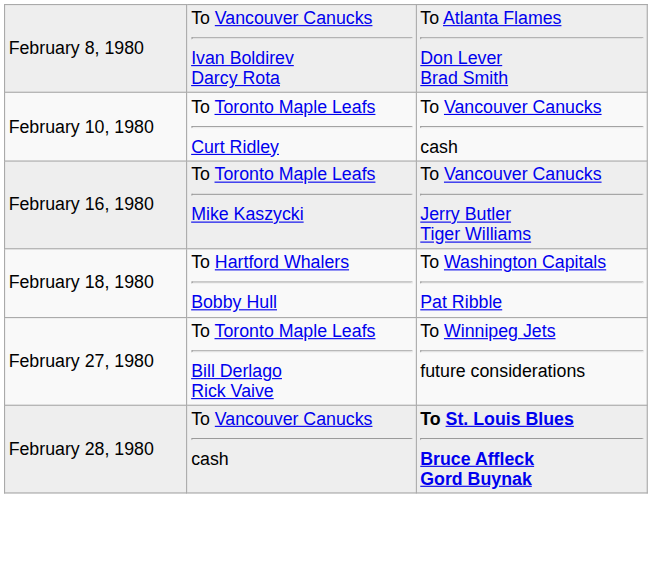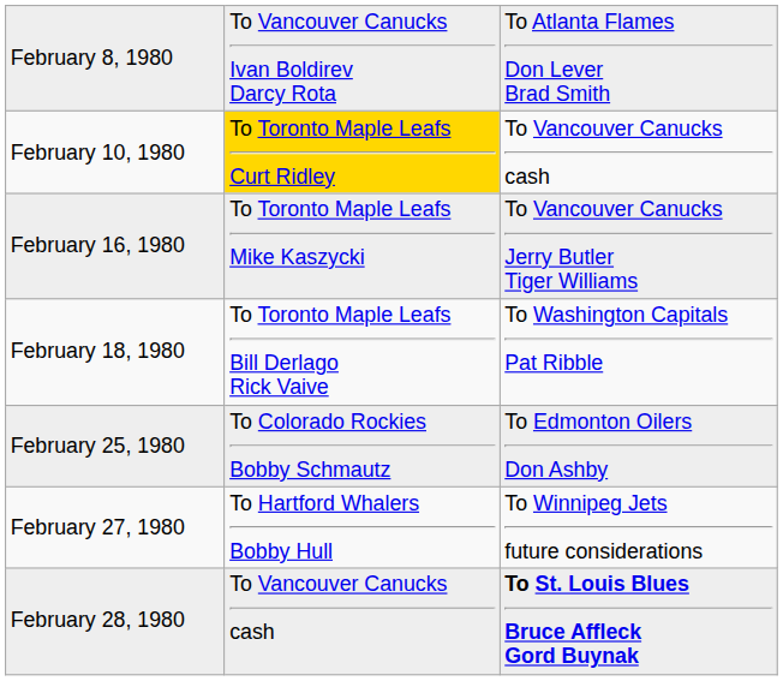February 10, 1980 | column 2: no background -> gold background
February 18, 1980 | column 2: To Hartford Whalers Bobby Hull -> To Toronto Maple Leafs Bill Derlago Rick Vaive
+ row: February 25, 1980 | To Colorado Rockies Bobby Schmautz | To Edmonton Oilers Don Ashby
February 27, 1980 | column 2: To Toronto Maple Leafs Bill Derlago Rick Vaive -> To Hartford Whalers Bobby Hull
